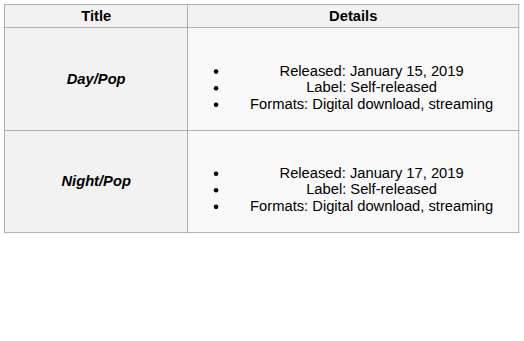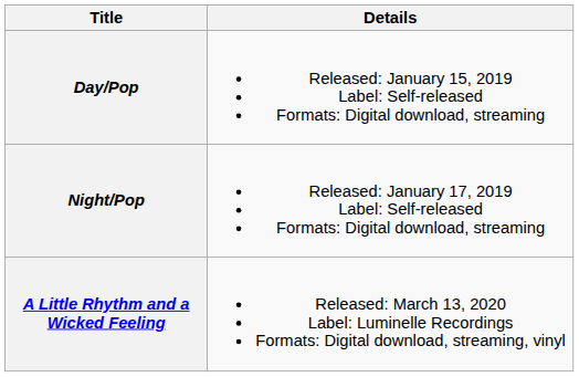+ row: A Little Rhythm and a Wicked Feeling | Released: March 13, 2020 Label: Luminelle Recordings Formats: Digital download, streaming, vinyl
